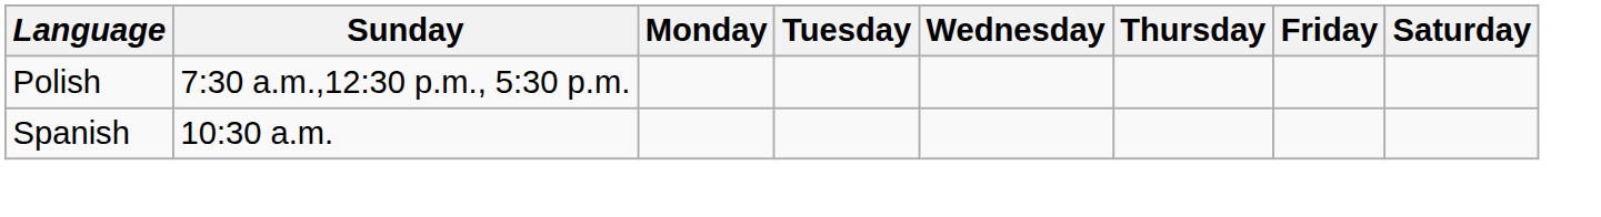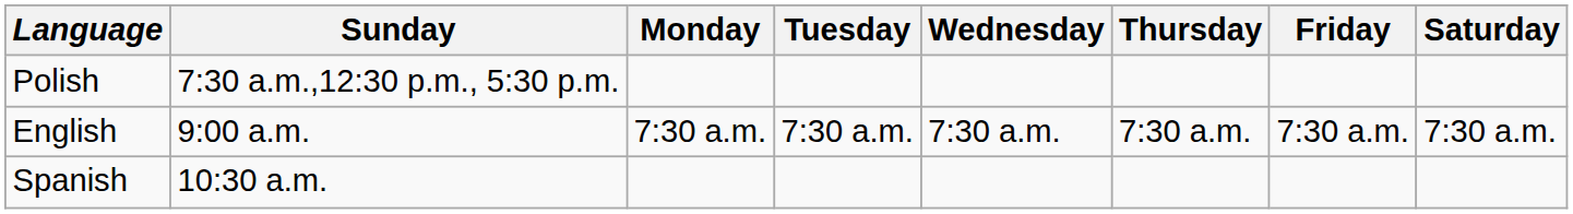+ row: English | 9:00 a.m. | 7:30 a.m. | 7:30 a.m. | 7:30 a.m. | 7:30 a.m. | 7:30 a.m. | 7:30 a.m.
